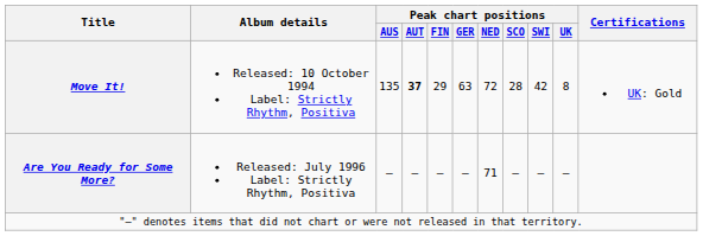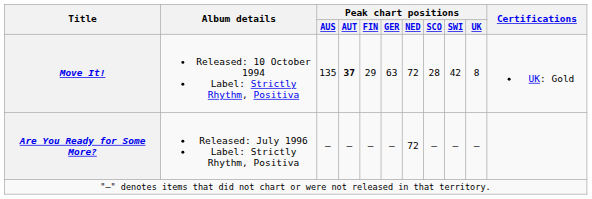Are You Ready for Some More? | Peak chart positions / NED: 71 -> 72
